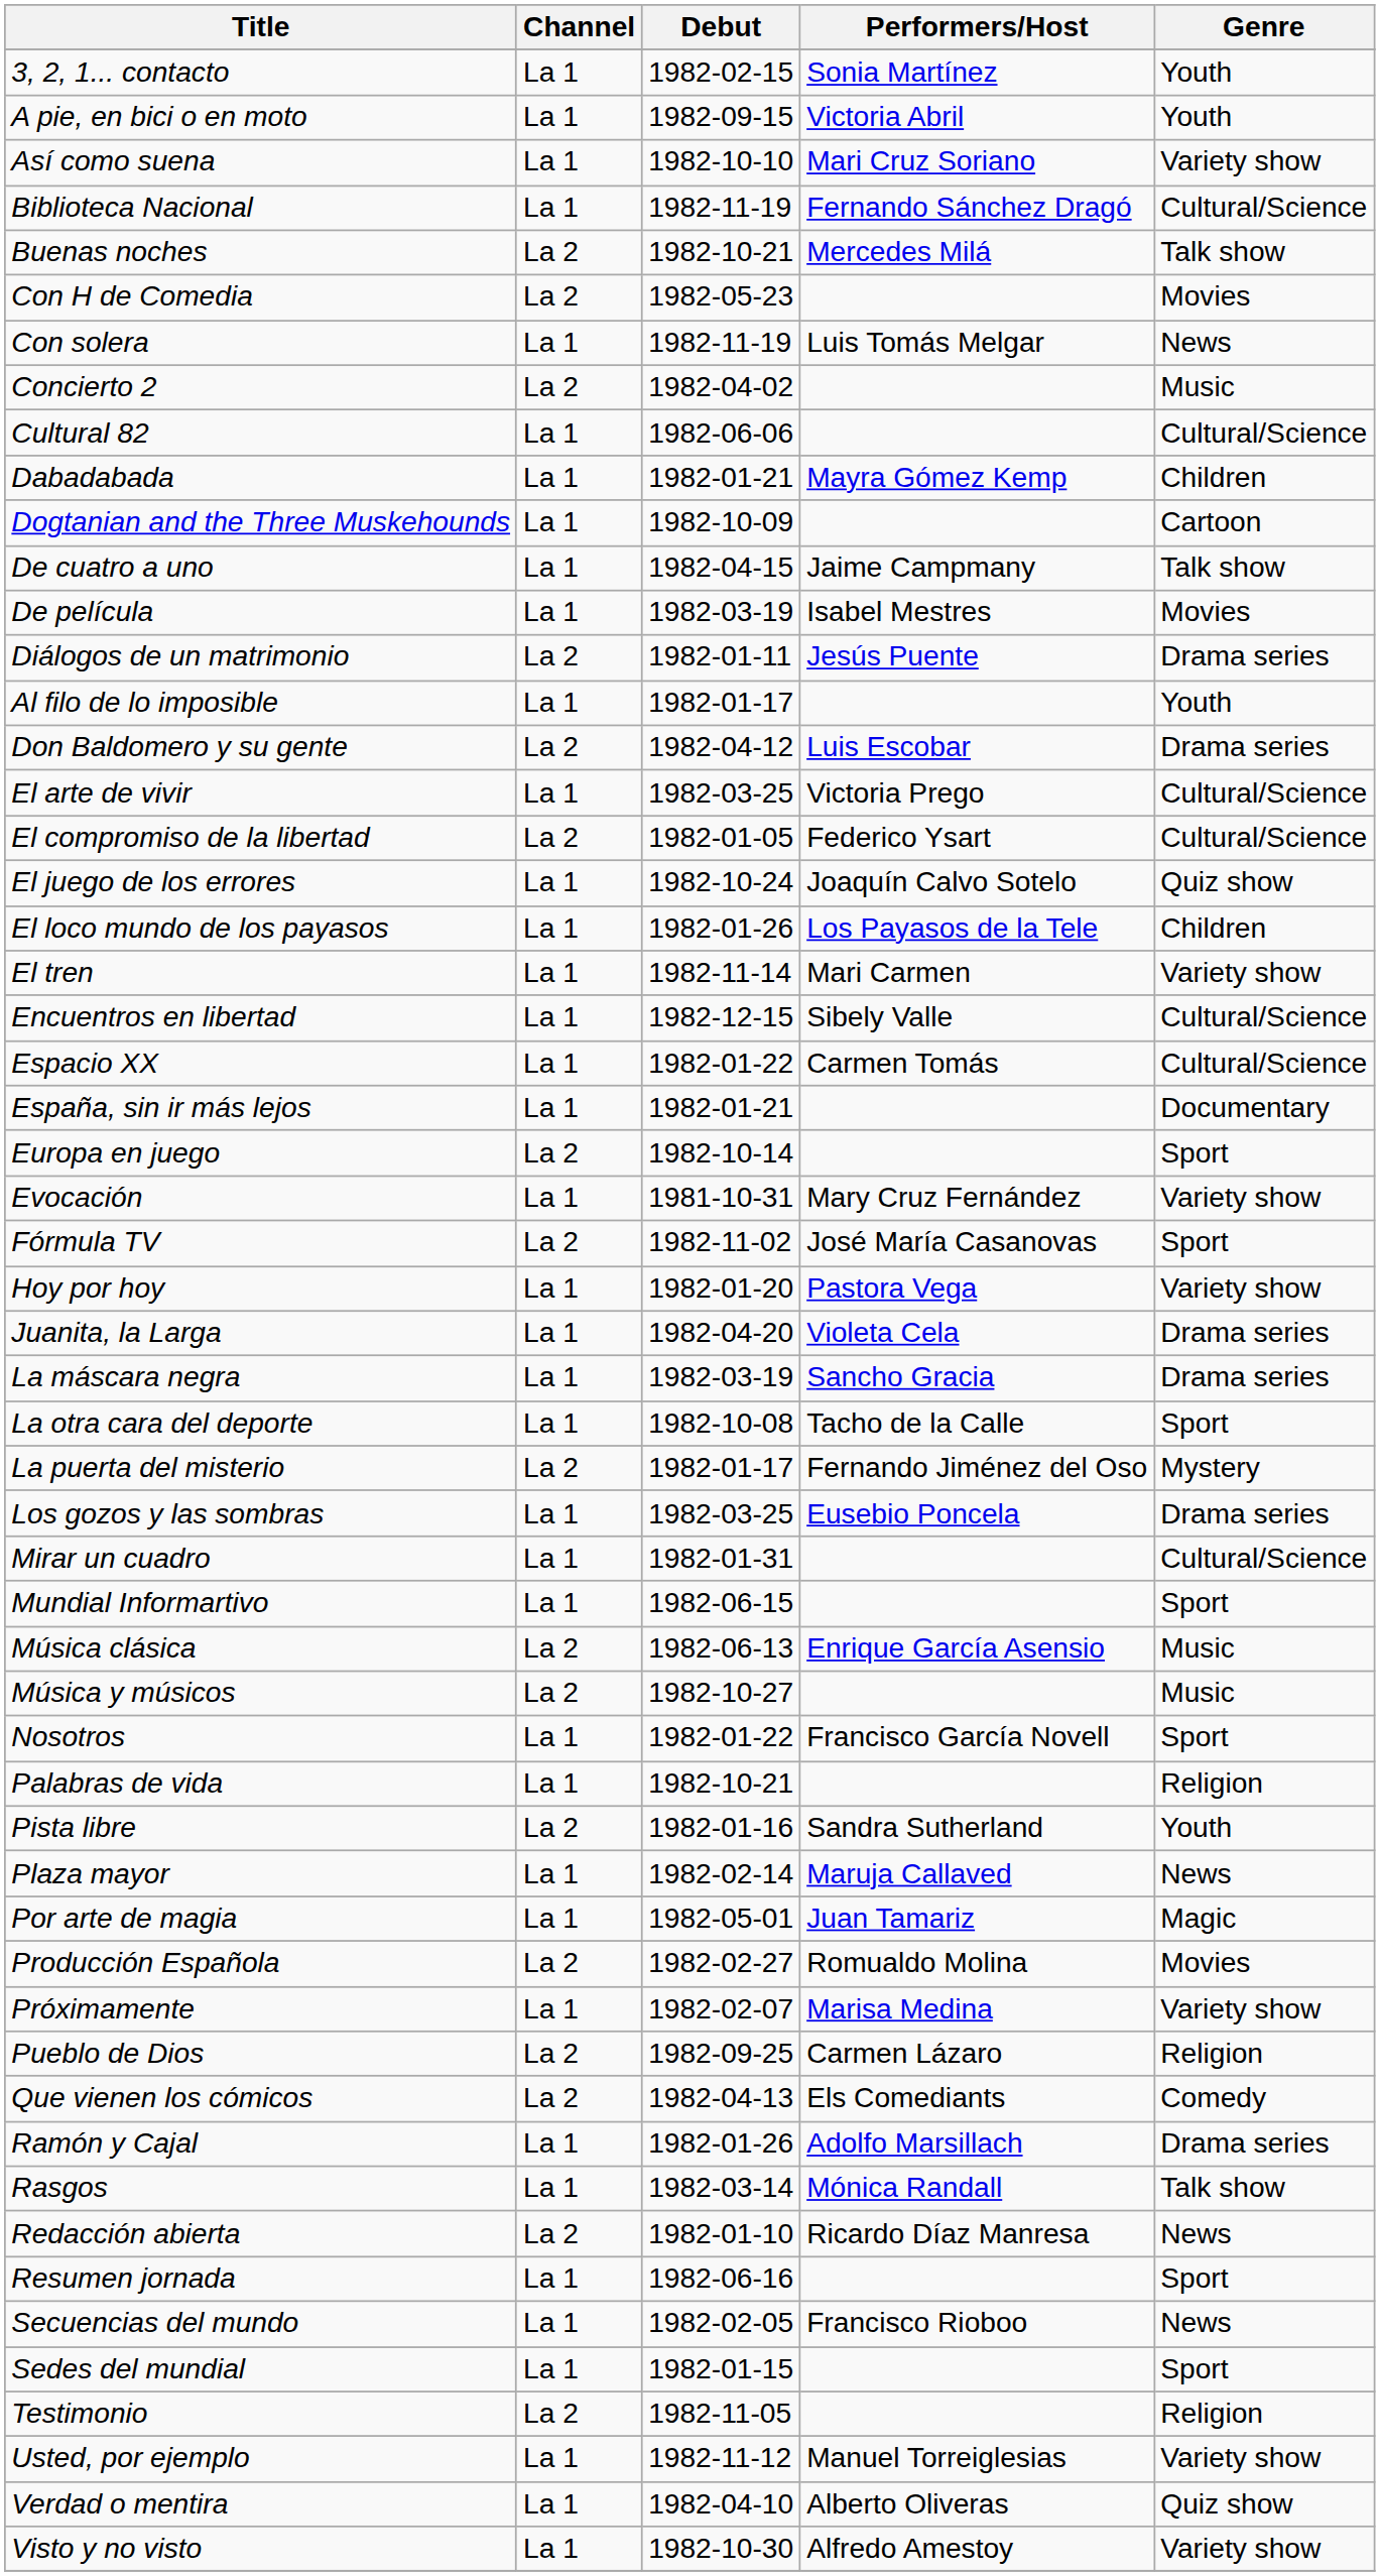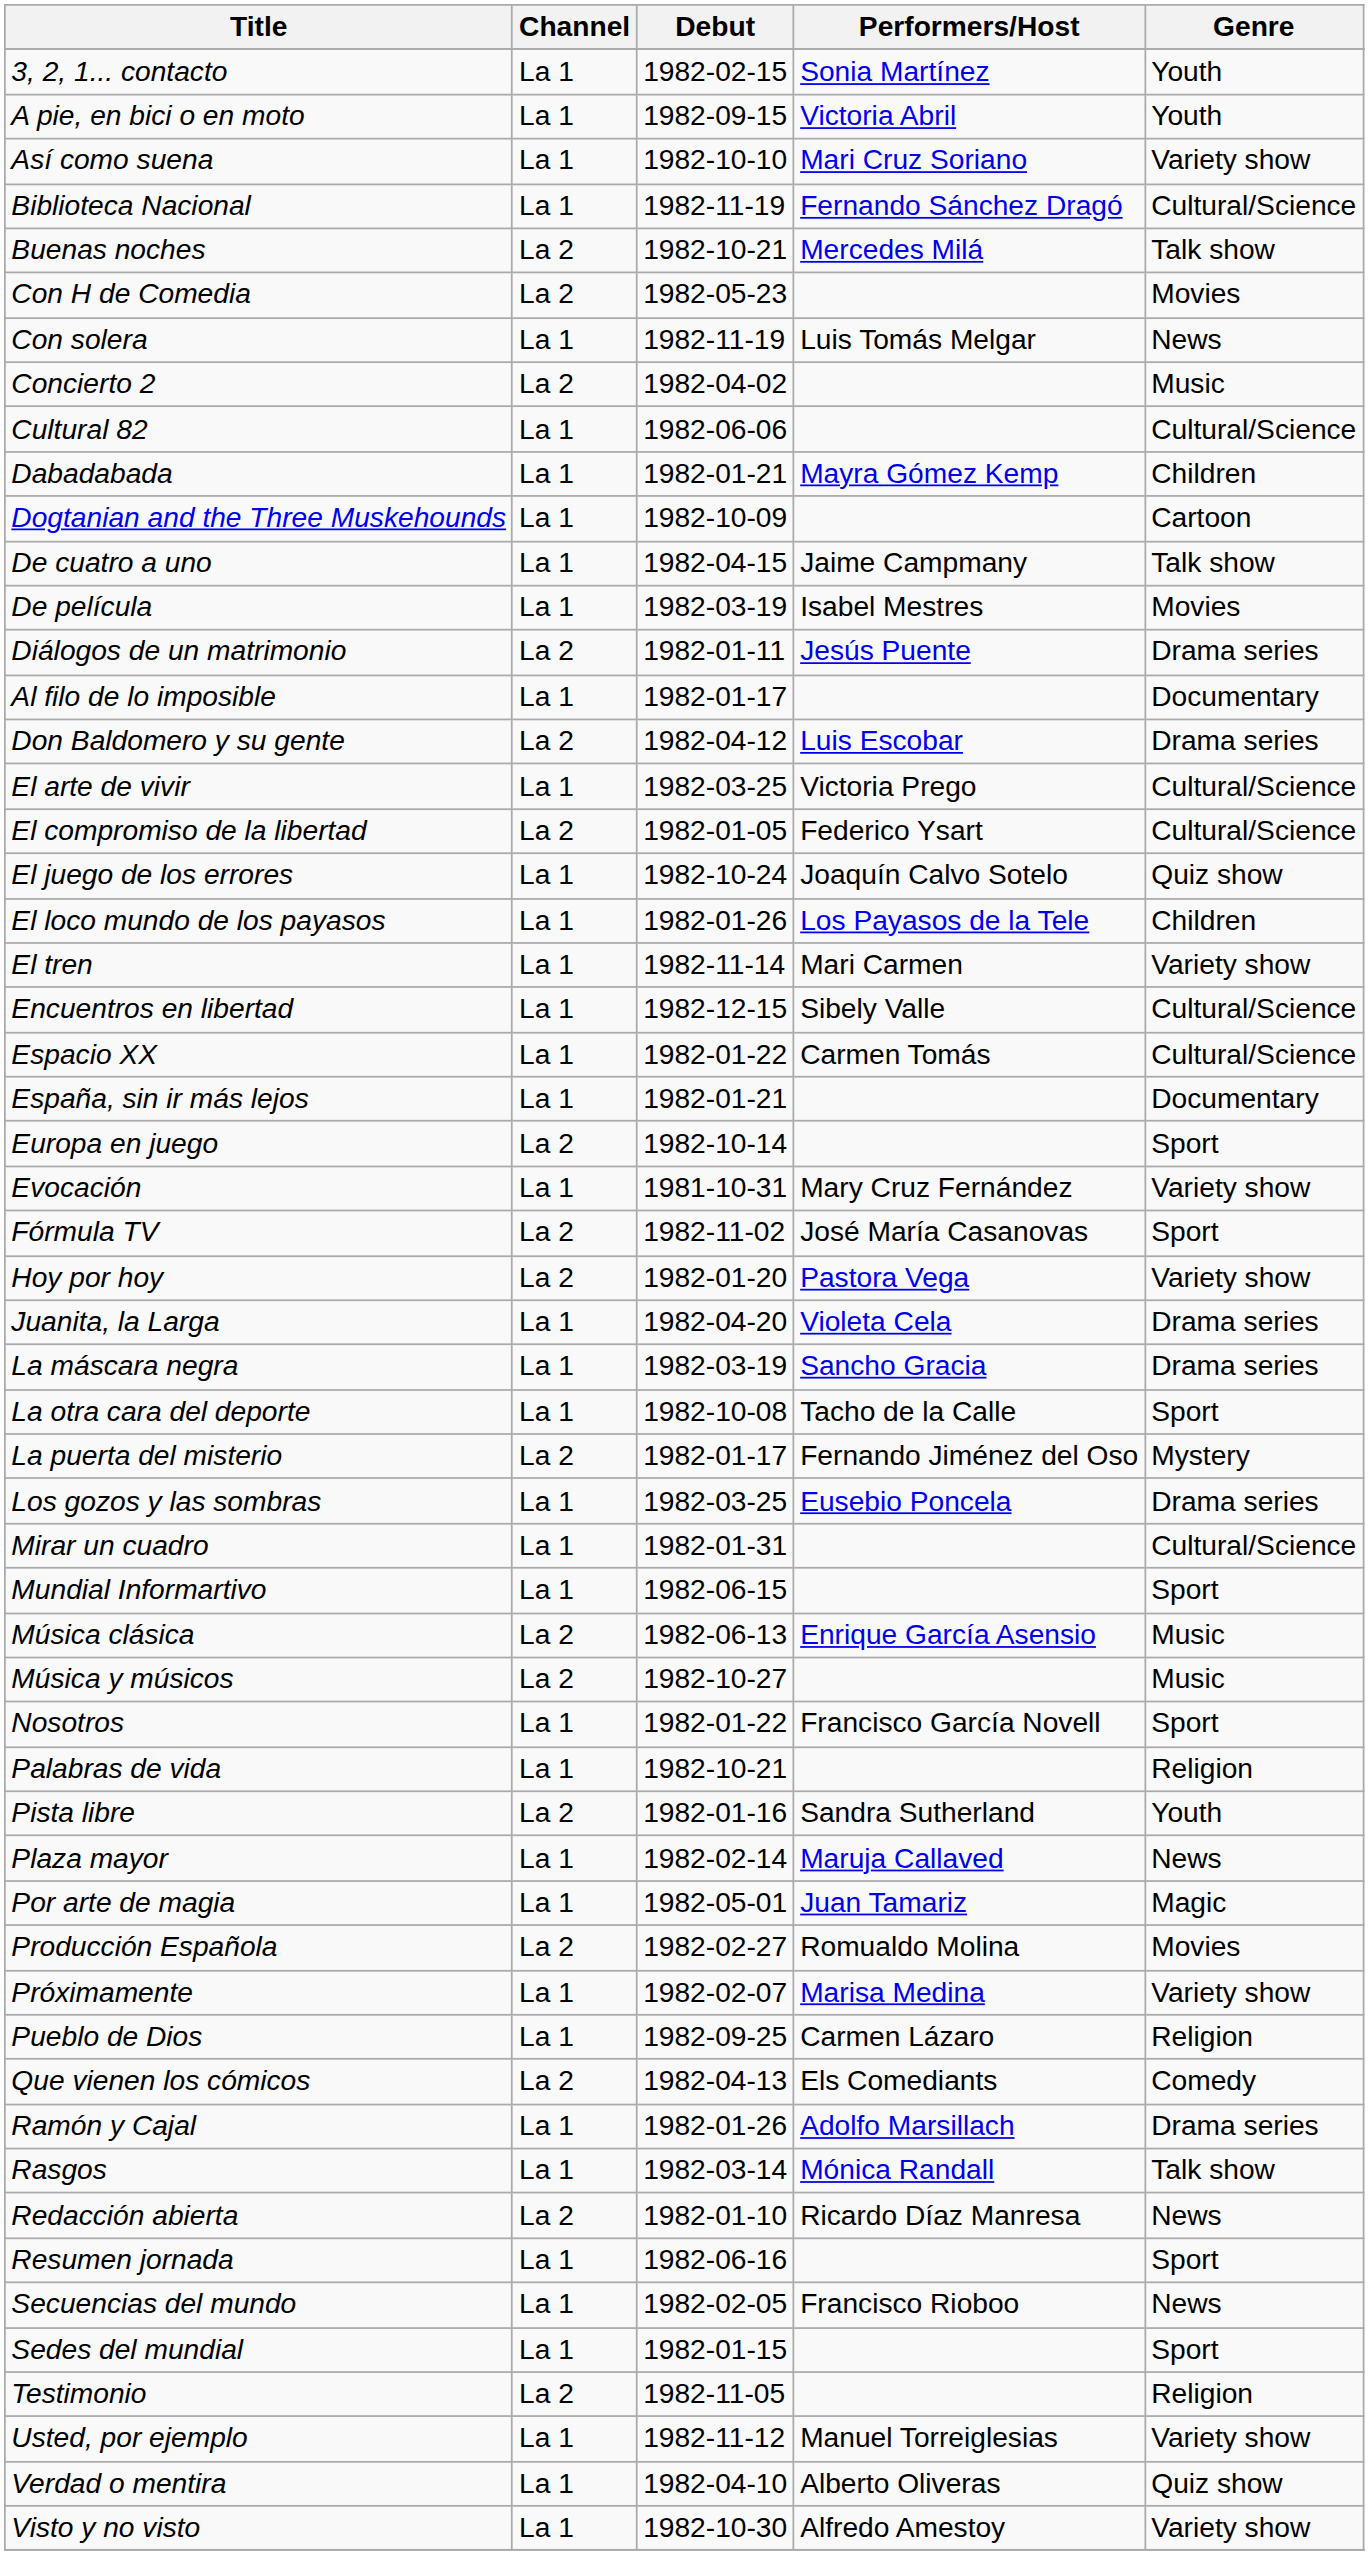Al filo de lo imposible | Genre: Youth -> Documentary
Hoy por hoy | Channel: La 1 -> La 2
Pueblo de Dios | Channel: La 2 -> La 1
